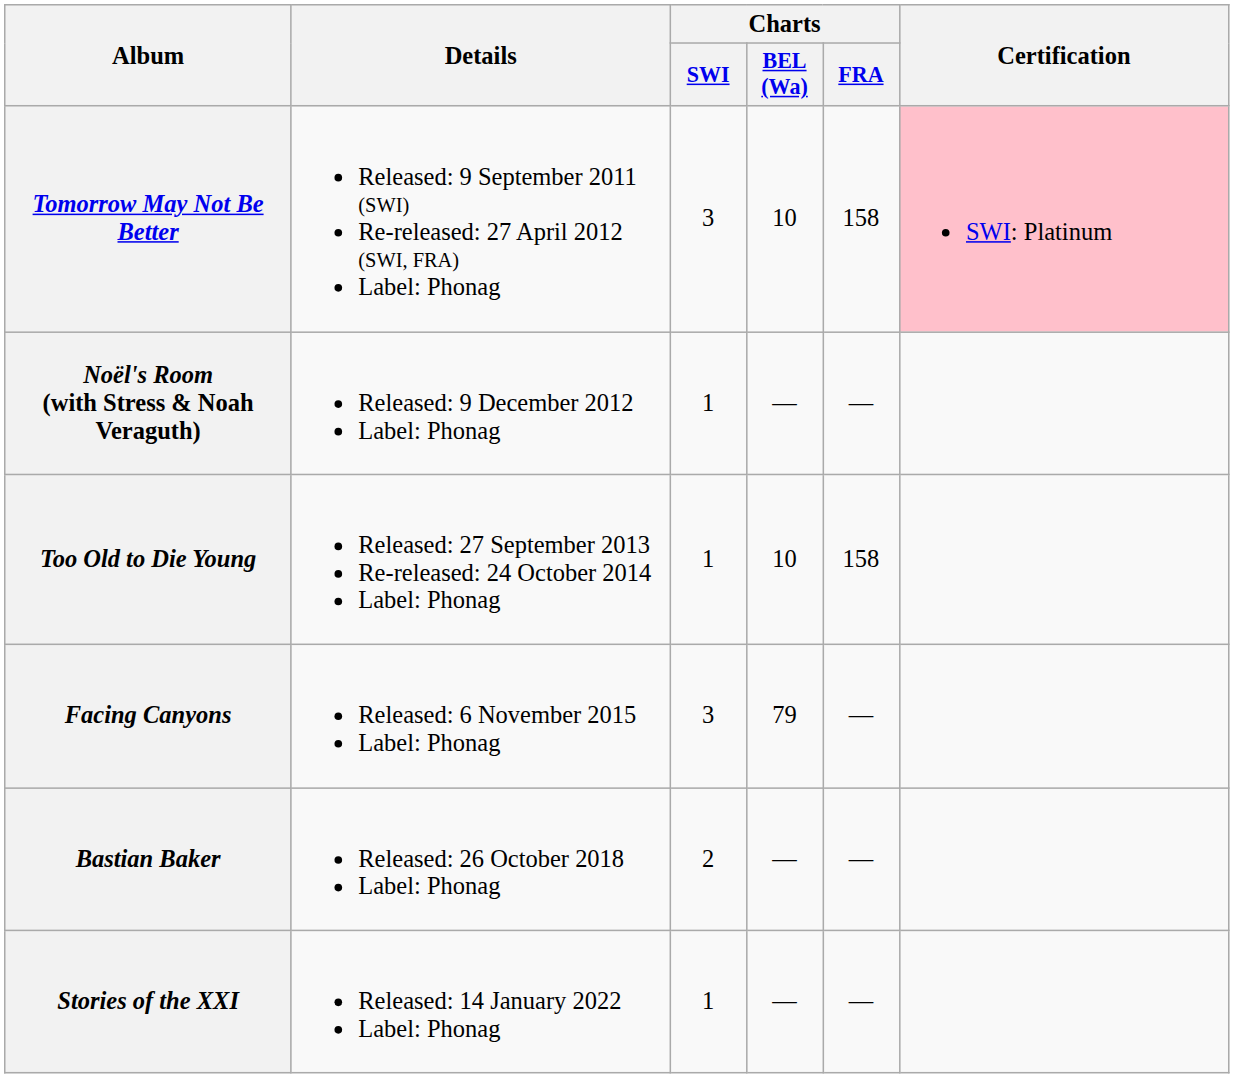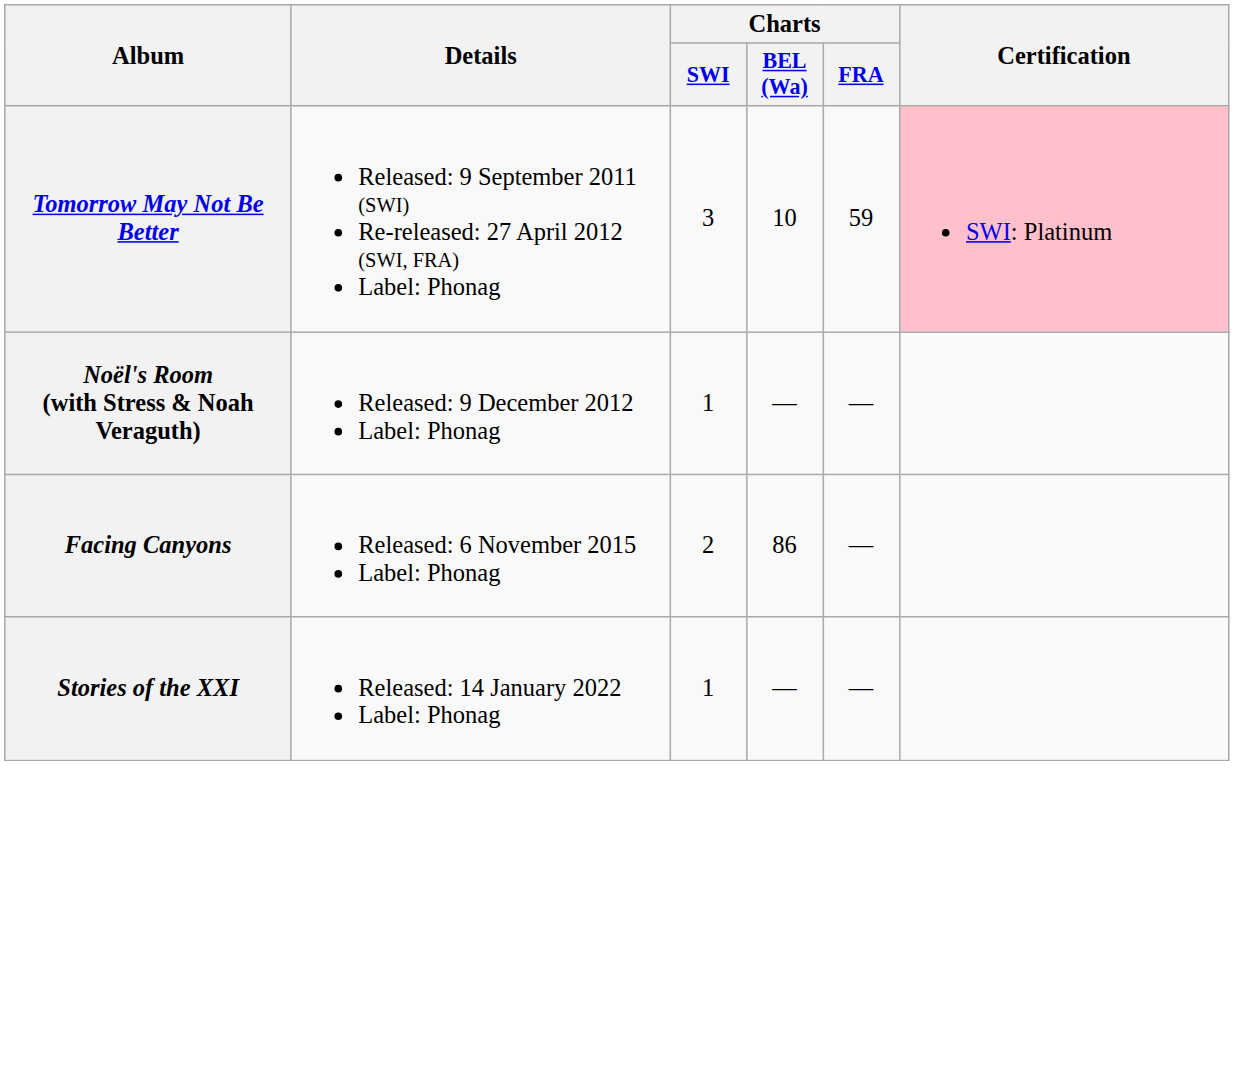Tomorrow May Not Be Better | Charts / FRA: 158 -> 59
- row: Too Old to Die Young | Released: 27 September 2013 Re-released: 24 October 2014 Label: Phonag | 1 | 10 | 158
Facing Canyons | Charts / SWI: 3 -> 2
Facing Canyons | Charts / BEL (Wa): 79 -> 86
- row: Bastian Baker | Released: 26 October 2018 Label: Phonag | 2 | — | —
